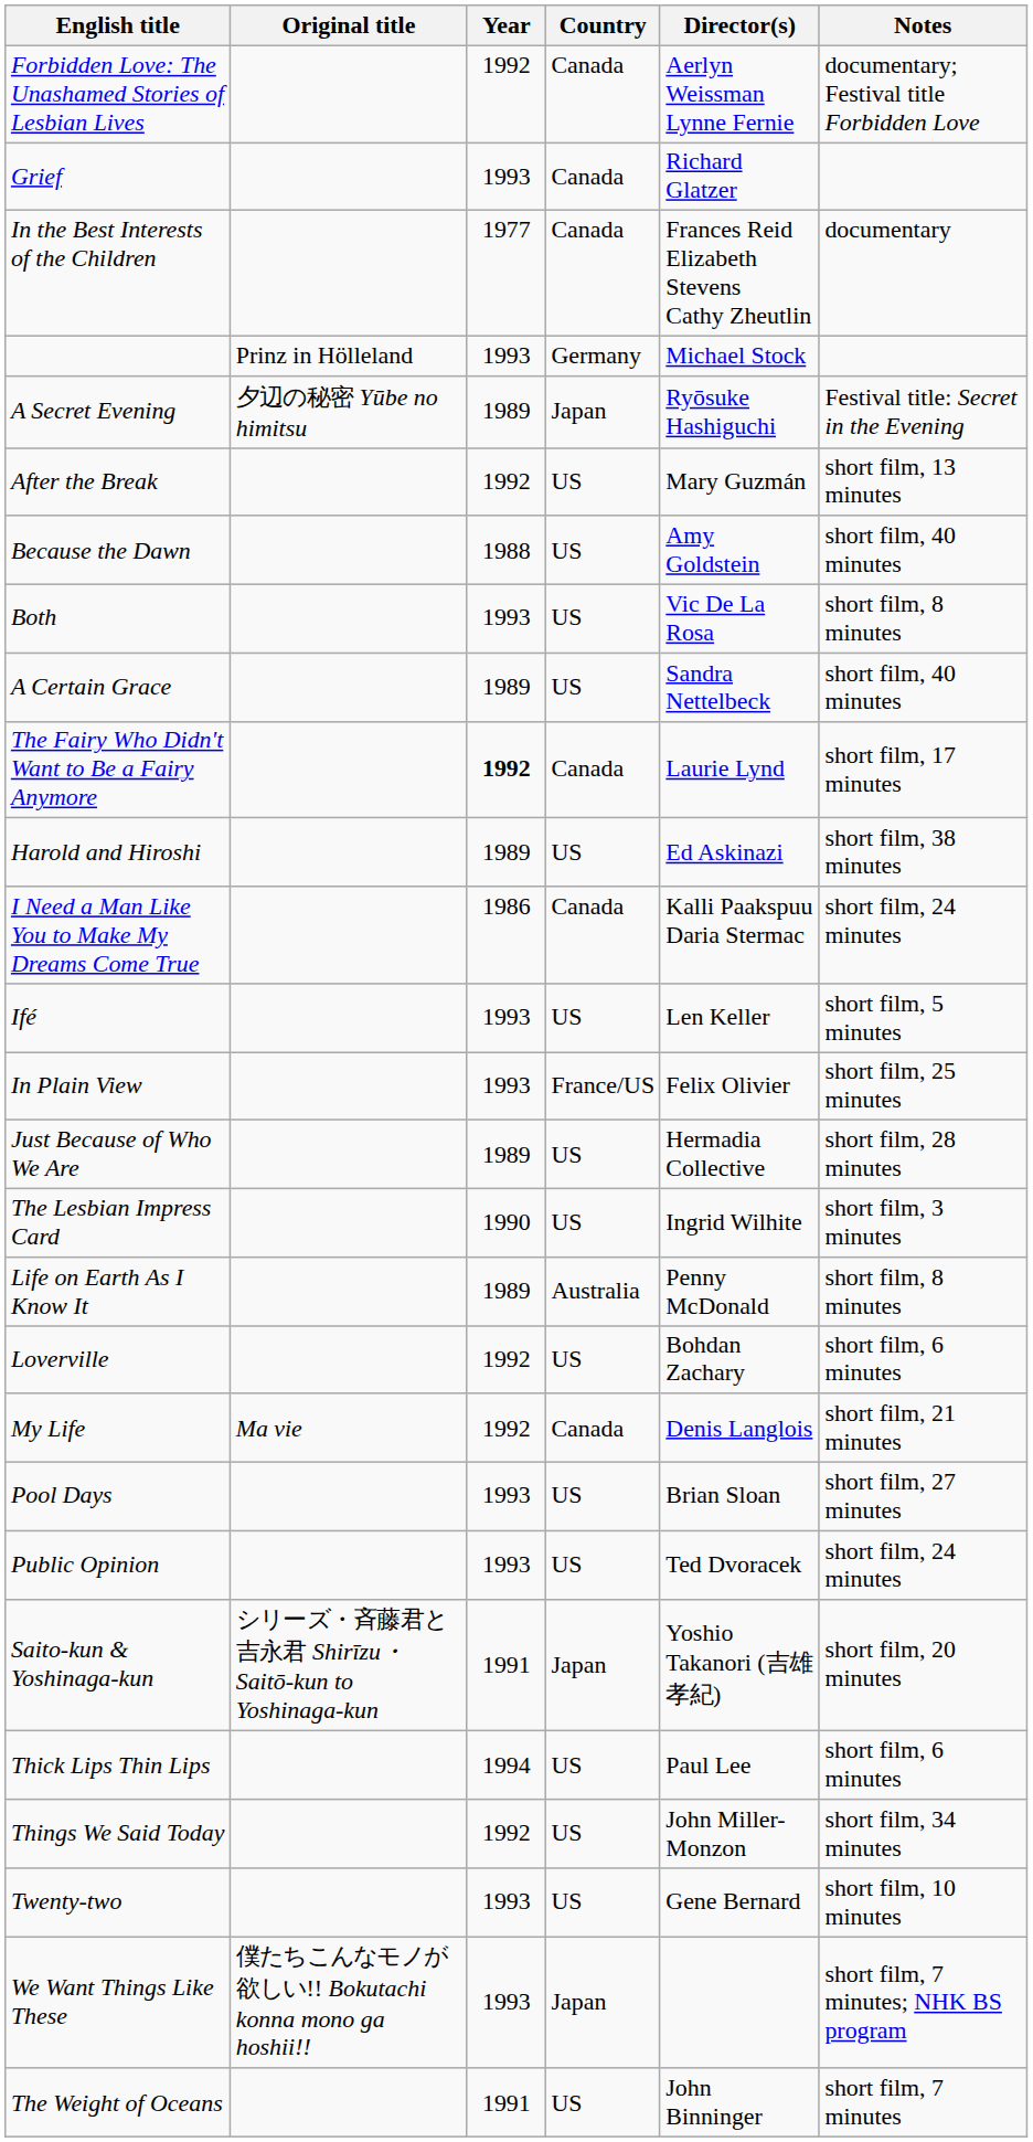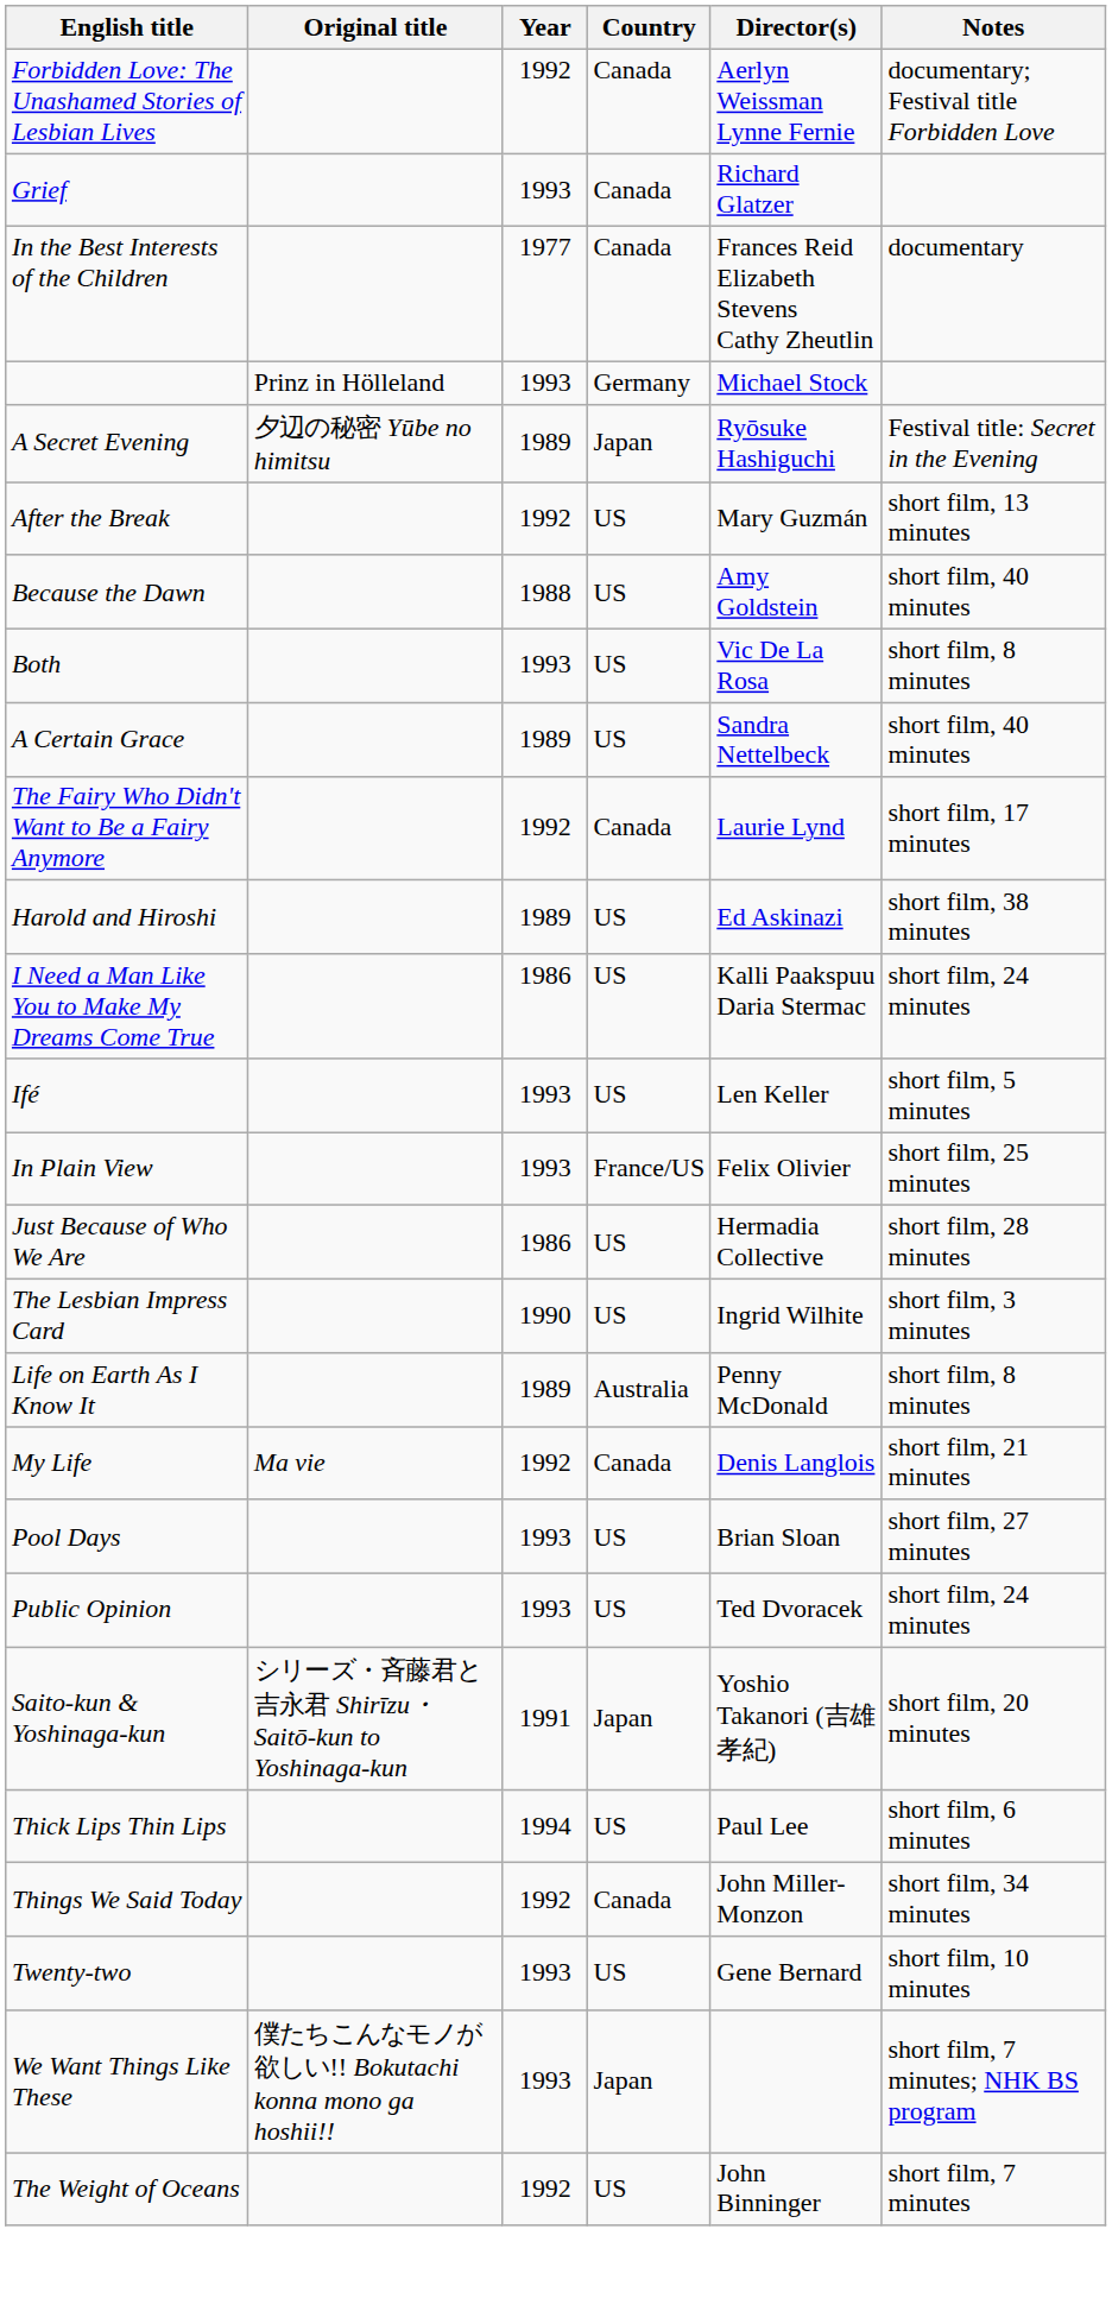The Fairy Who Didn't Want to Be a Fairy Anymore | Year: bold -> normal
I Need a Man Like You to Make My Dreams Come True | Country: Canada -> US
Just Because of Who We Are | Year: 1989 -> 1986
- row: Loverville | 1992 | US | Bohdan Zachary | short film, 6 minutes
Things We Said Today | Country: US -> Canada
The Weight of Oceans | Year: 1991 -> 1992
